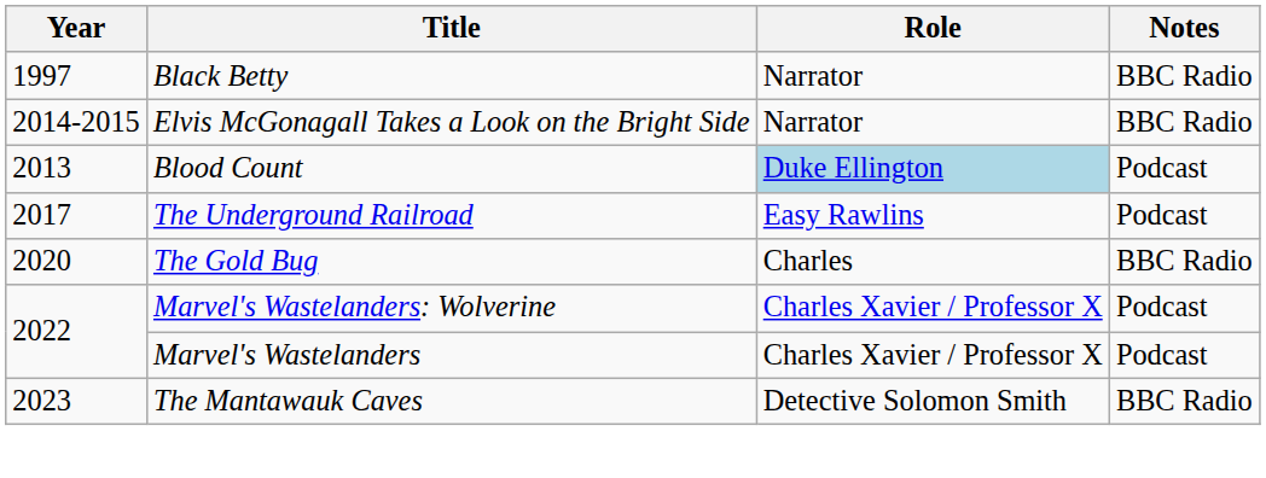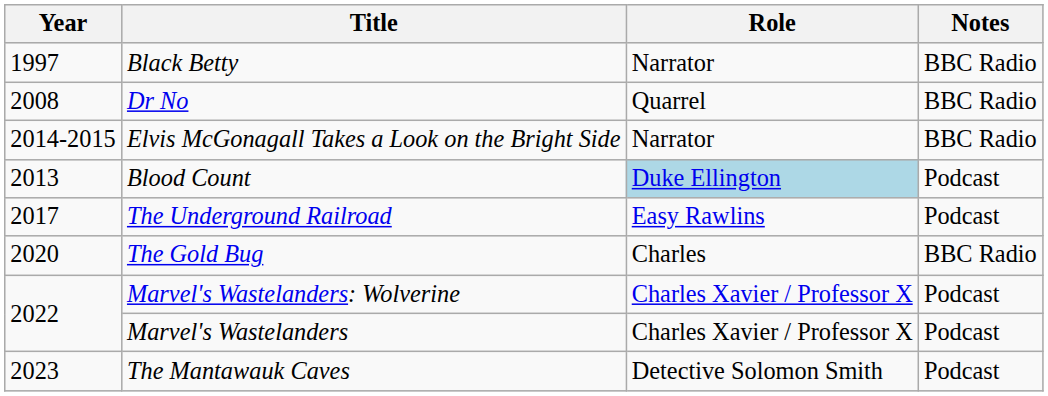+ row: 2008 | Dr No | Quarrel | BBC Radio
The Mantawauk Caves | Notes: BBC Radio -> Podcast
